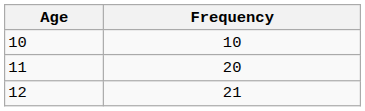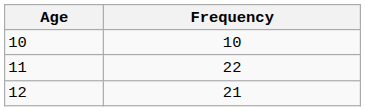11 | Frequency: 20 -> 22
